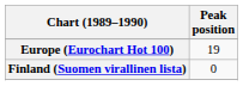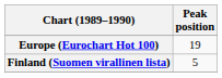Finland (Suomen virallinen lista) | Peak position: 0 -> 5
